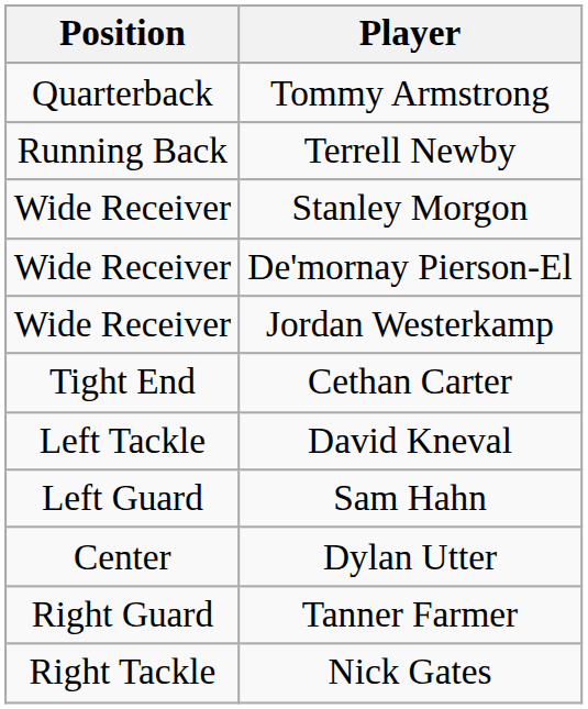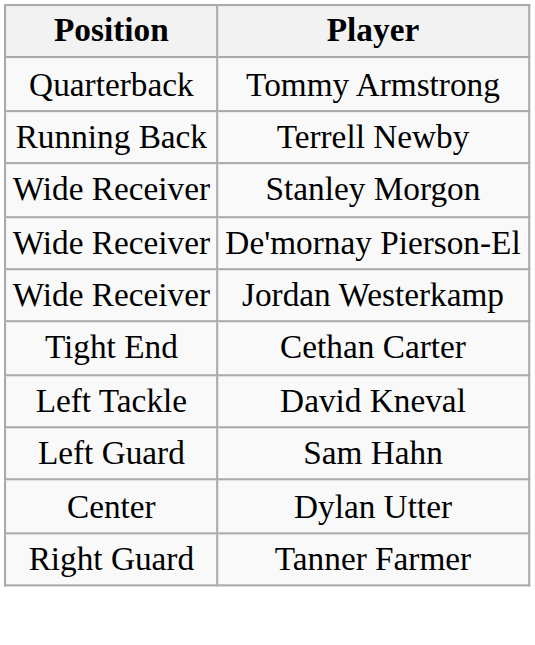- row: Right Tackle | Nick Gates
